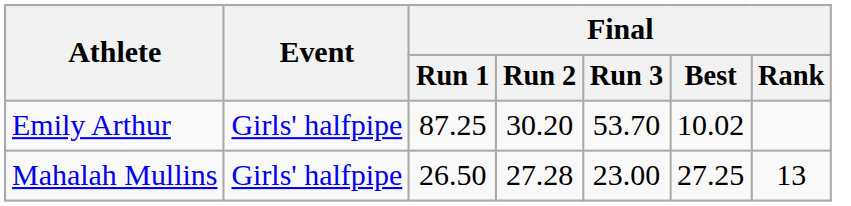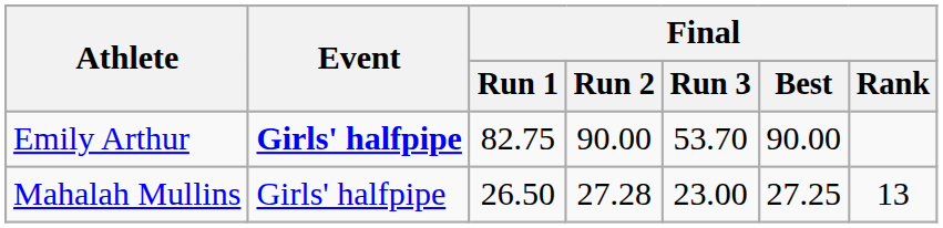Emily Arthur | Event: normal -> bold
Emily Arthur | Final / Run 1: 87.25 -> 82.75
Emily Arthur | Final / Run 2: 30.20 -> 90.00
Emily Arthur | Final / Best: 10.02 -> 90.00
